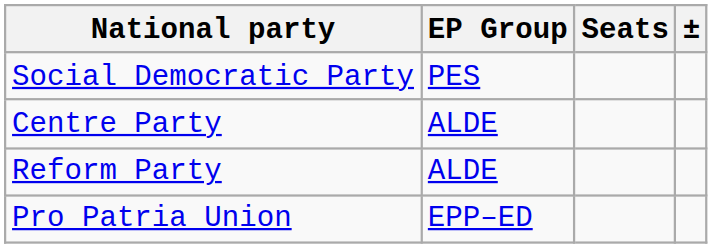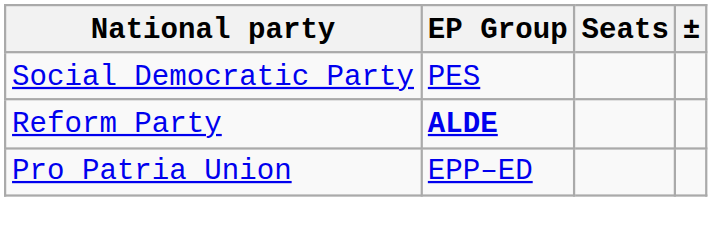- row: Centre Party | ALDE
Reform Party | EP Group: normal -> bold
